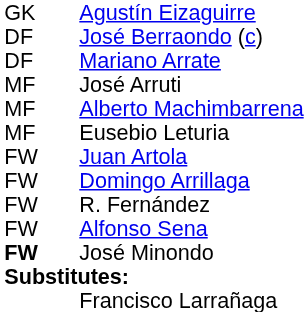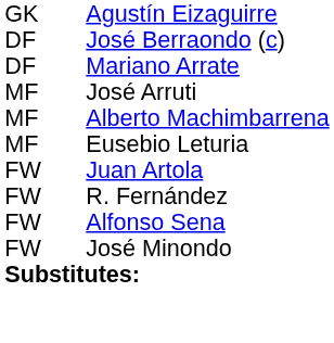- row: FW | Domingo Arrillaga
José Minondo | column 1: bold -> normal
- row: Francisco Larrañaga
